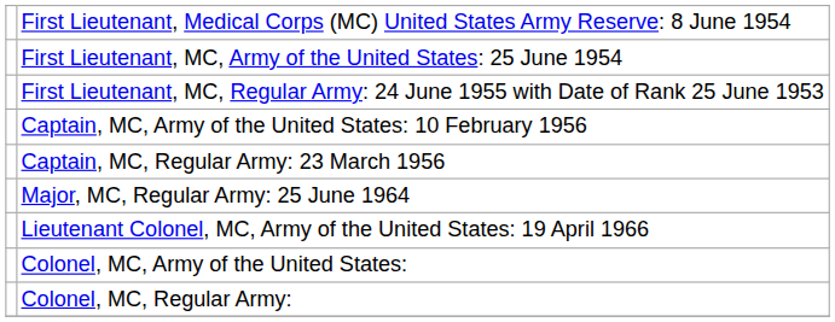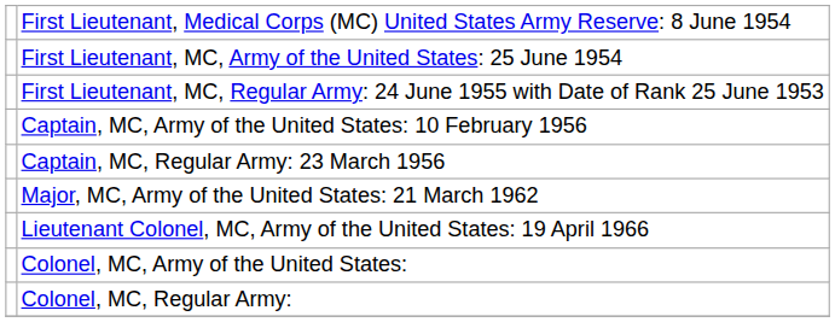+ row: Major, MC, Army of the United States: 21 March 1962
- row: Major, MC, Regular Army: 25 June 1964
